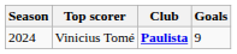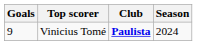columns swapped: Season <-> Goals
